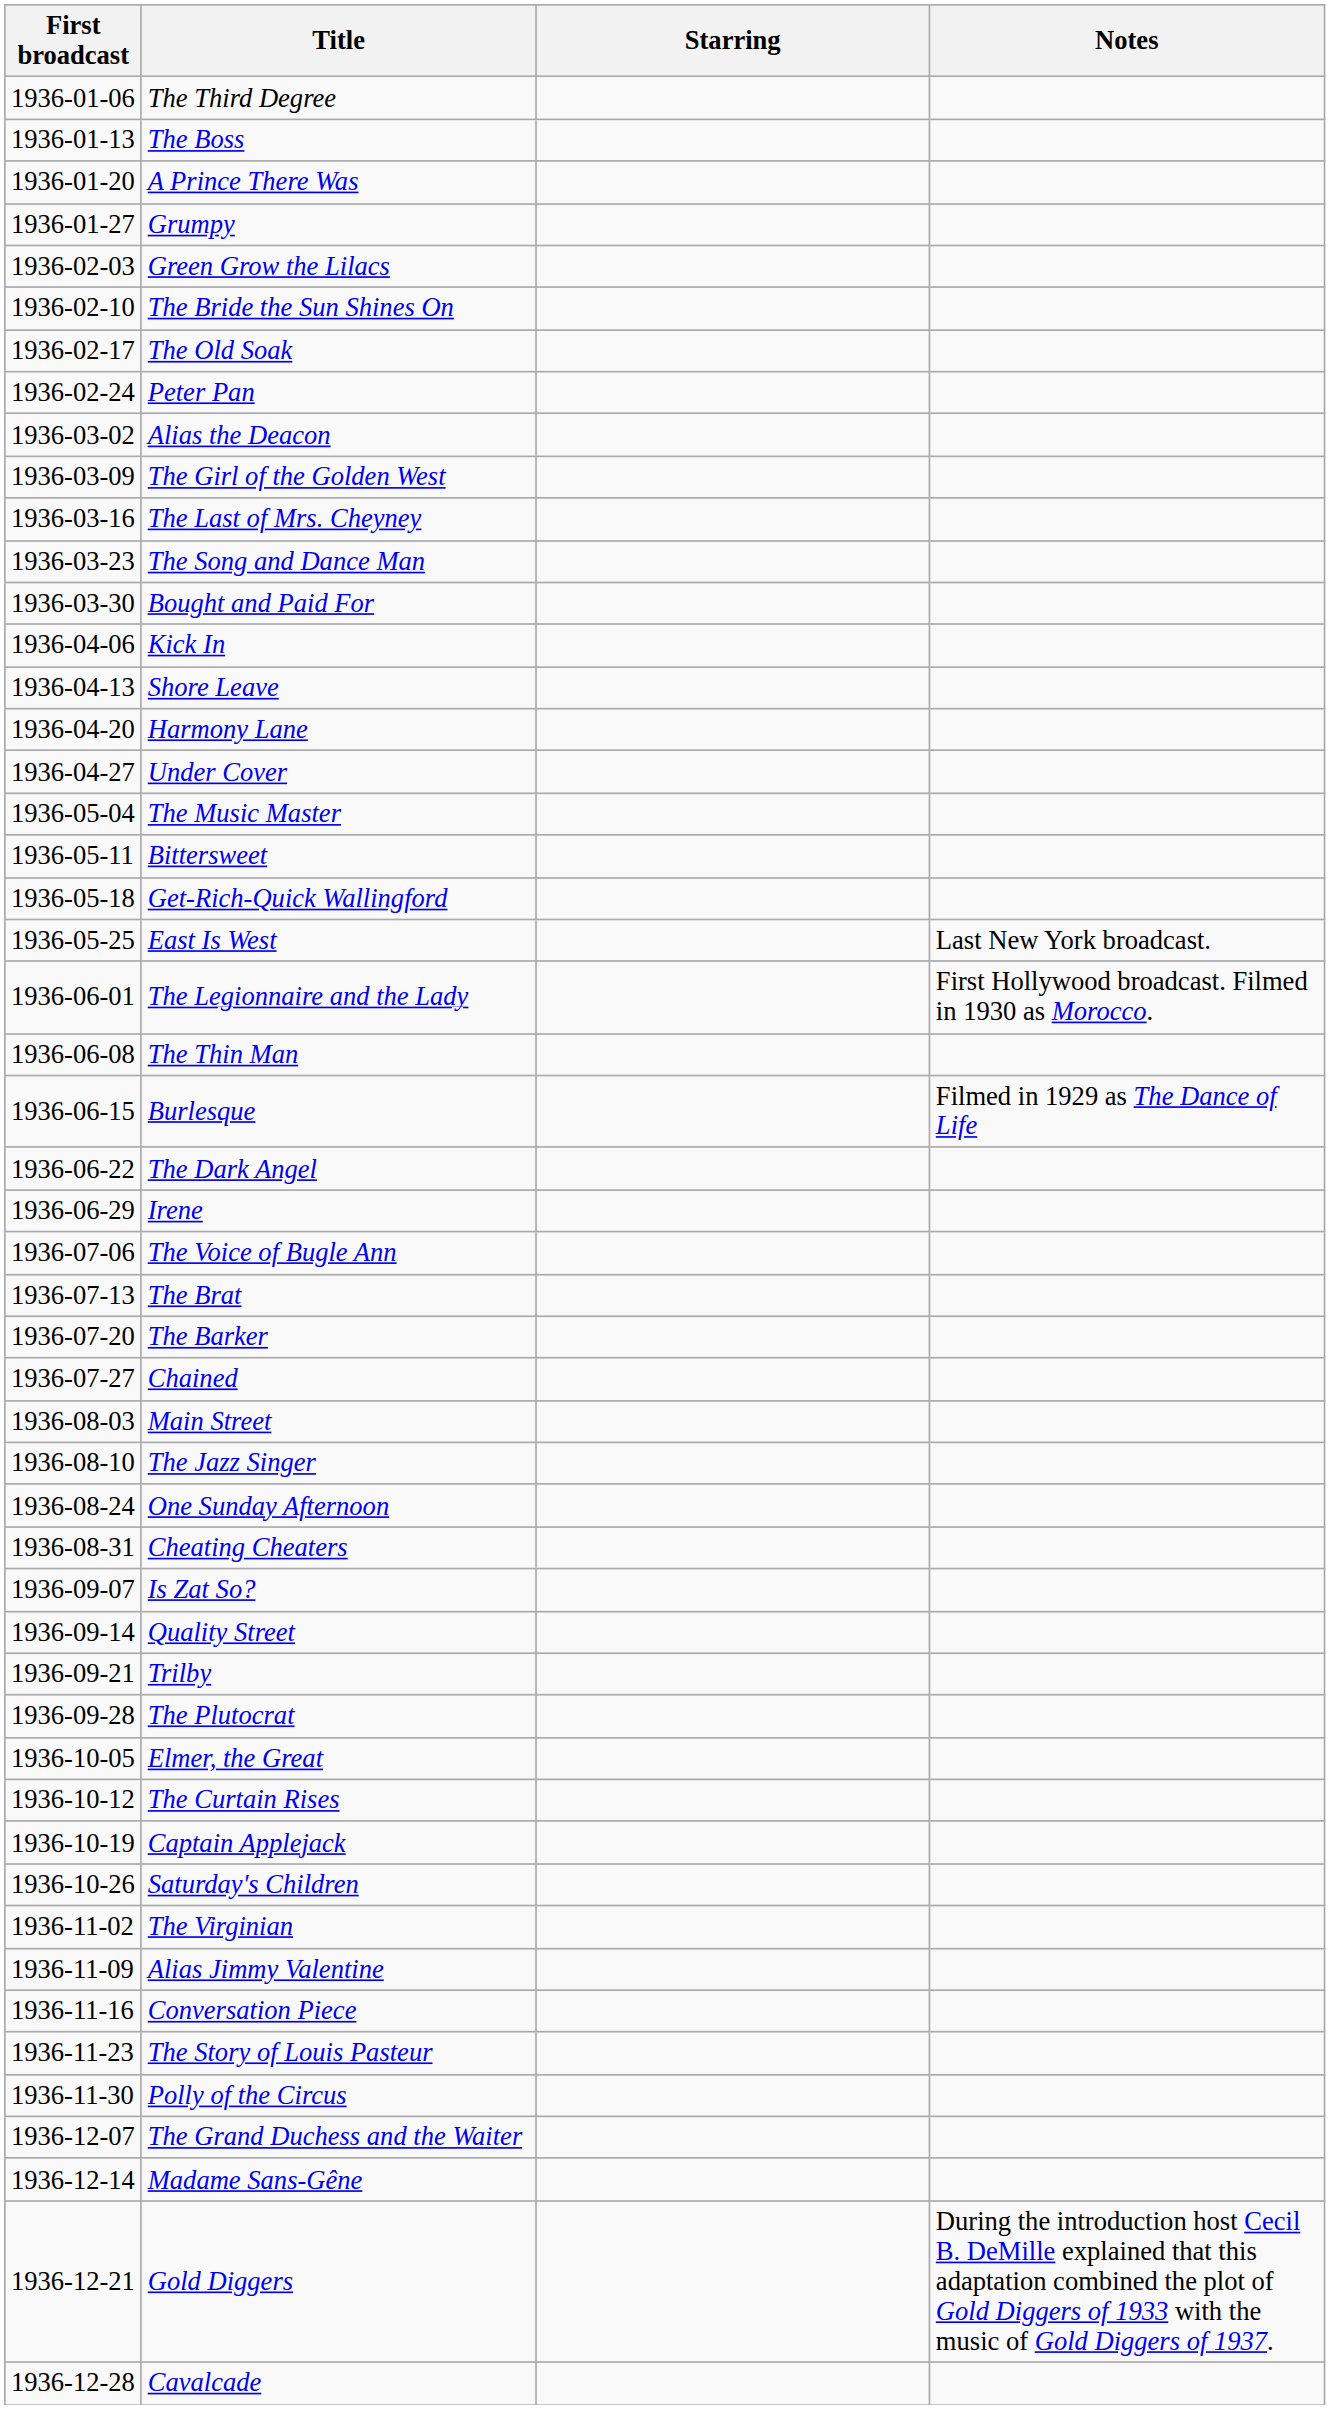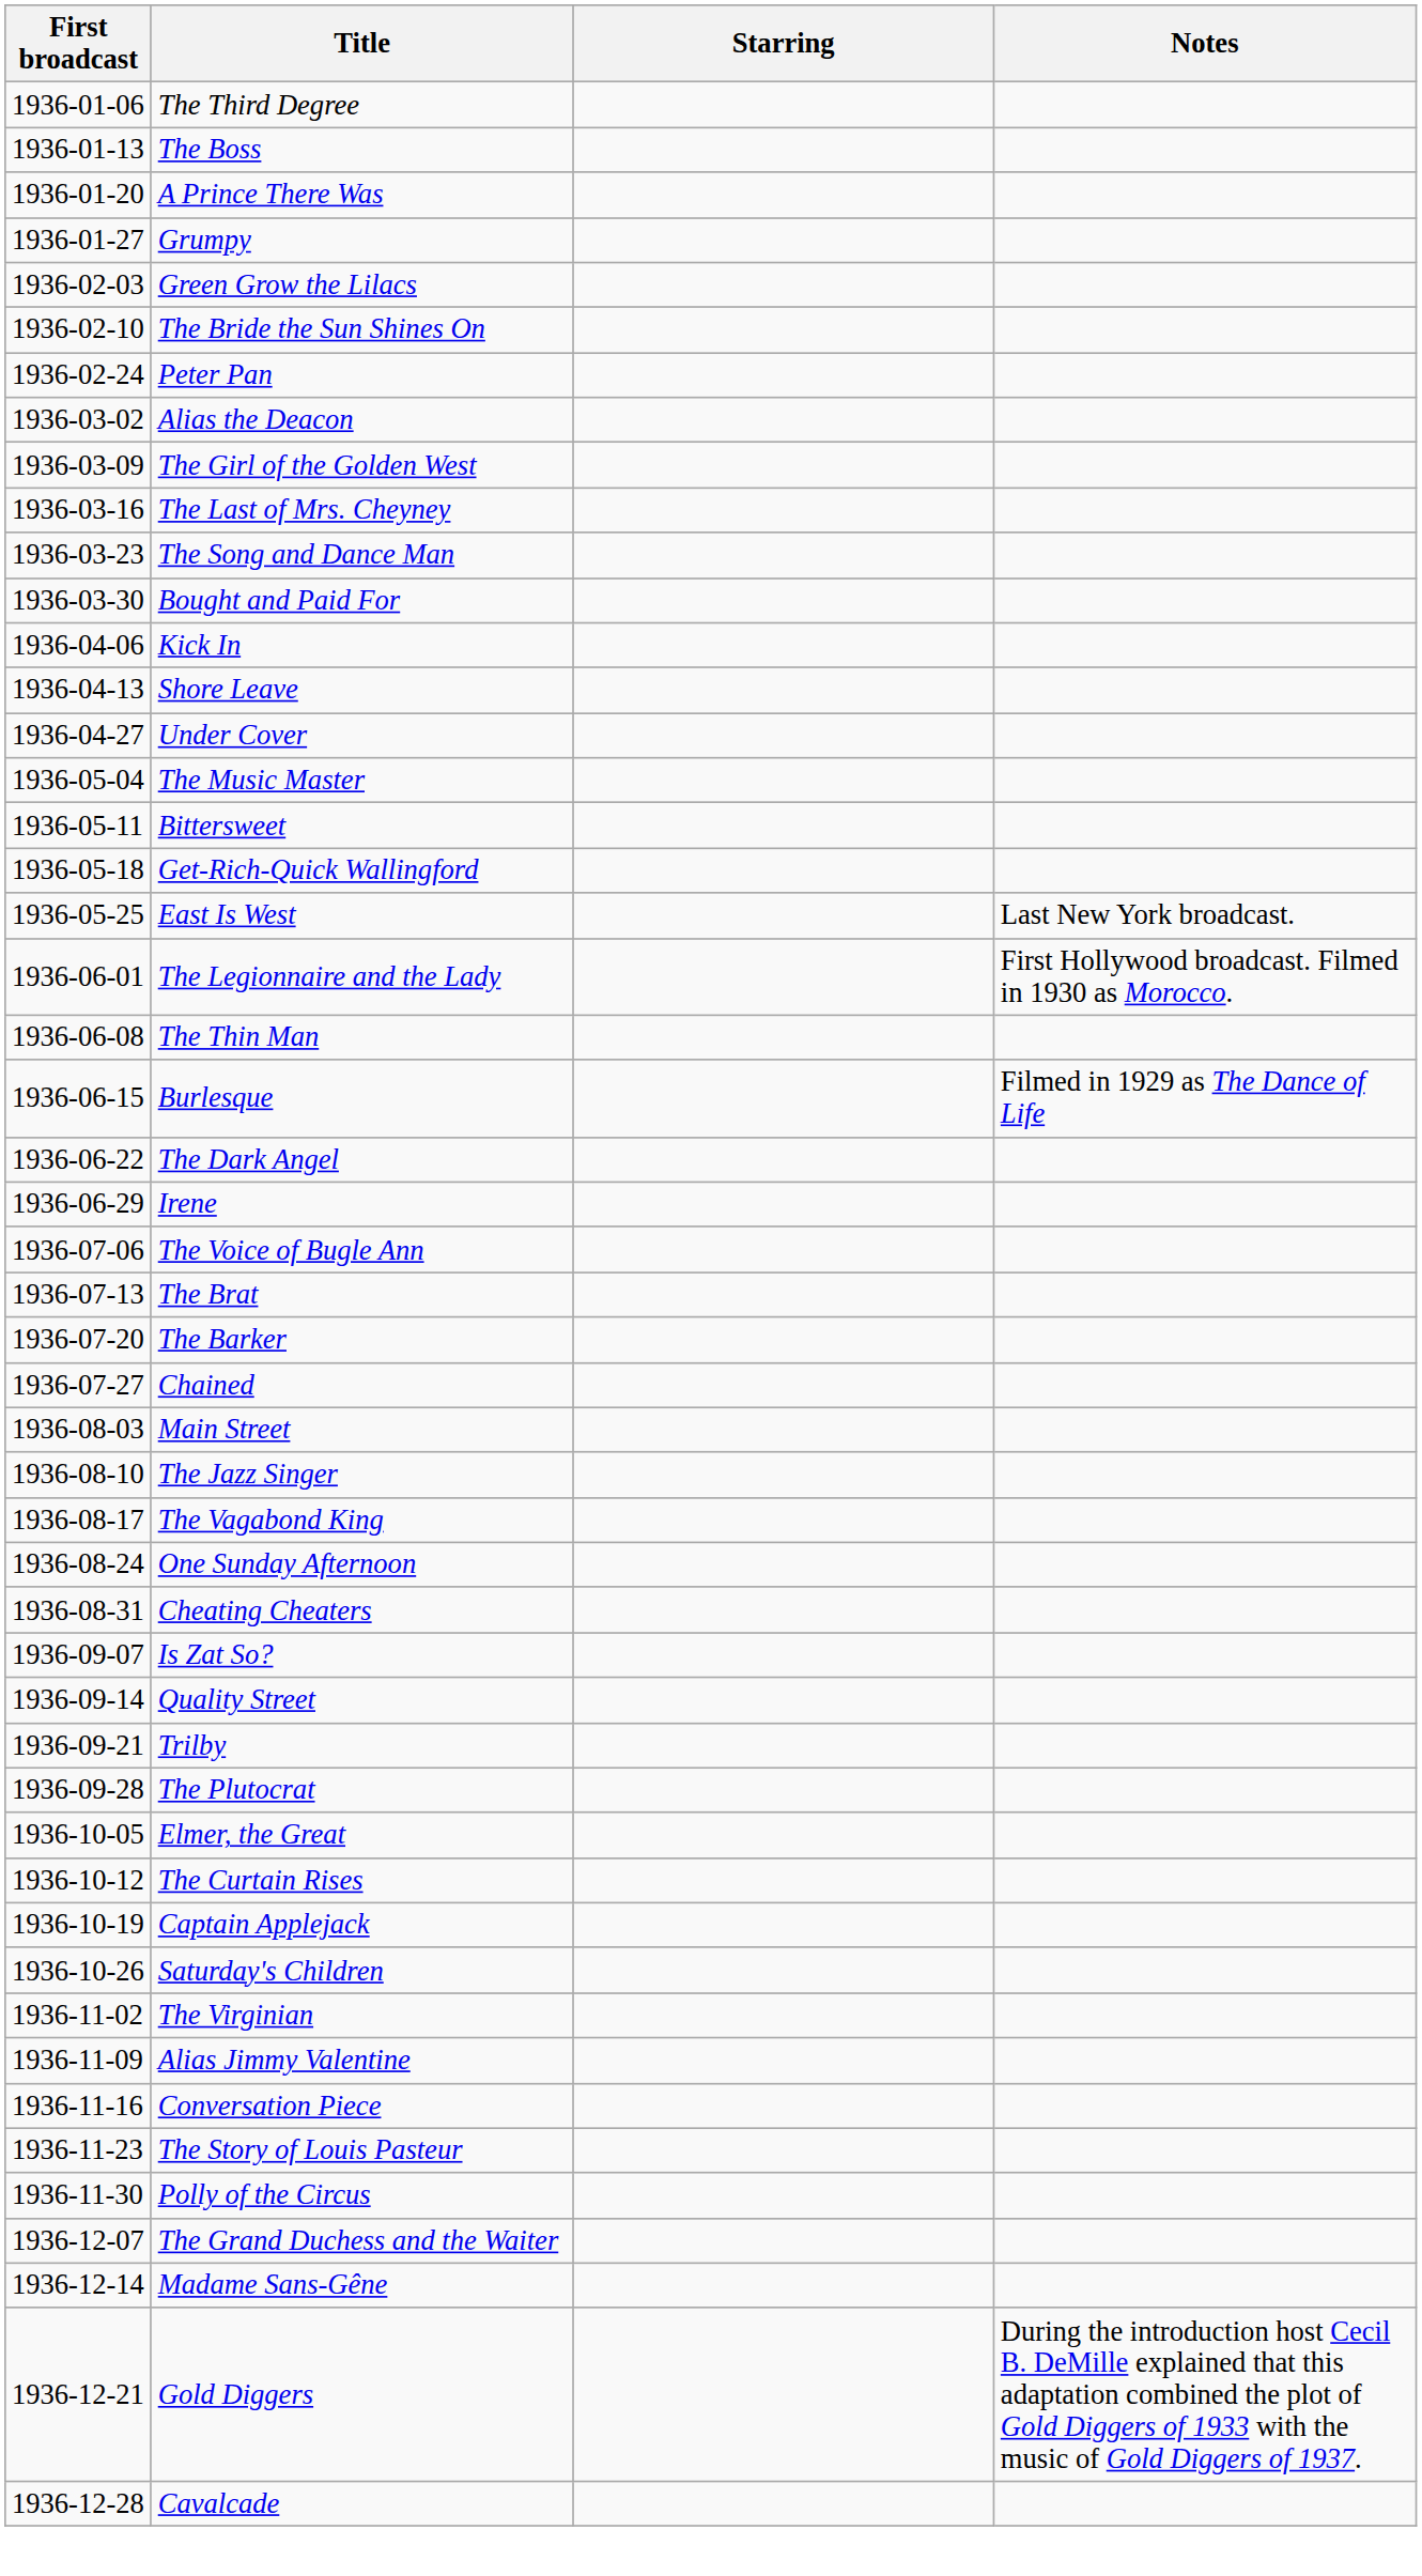- row: 1936-02-17 | The Old Soak
- row: 1936-04-20 | Harmony Lane
+ row: 1936-08-17 | The Vagabond King
